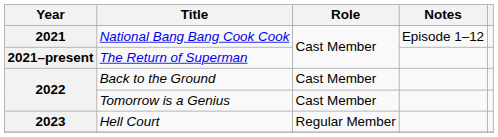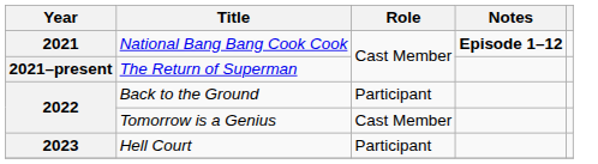National Bang Bang Cook Cook | Notes: normal -> bold
Back to the Ground | Role: Cast Member -> Participant
Hell Court | Role: Regular Member -> Participant
